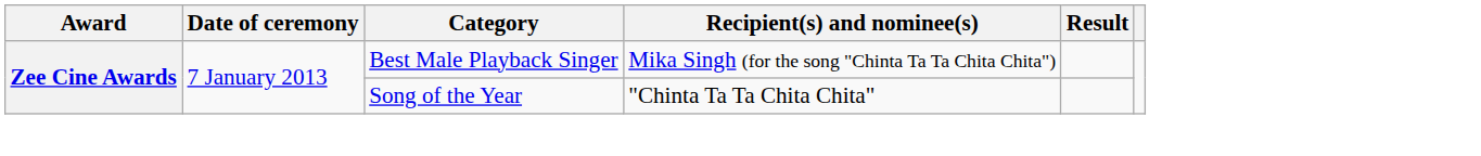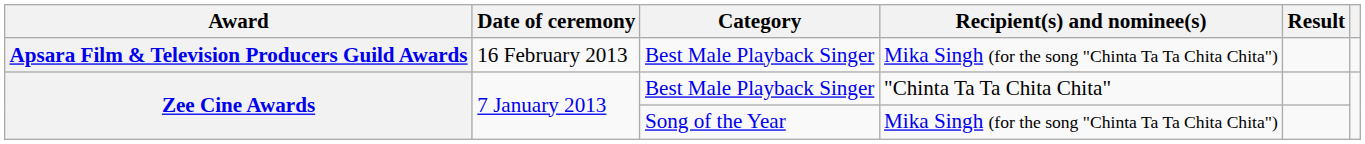+ row: Apsara Film & Television Producers Guild Awards | 16 February 2013 | Best Male Playback Singer | Mika Singh (for the song "Chinta Ta Ta Chita Chita")
Zee Cine Awards / Best Male Playback Singer | Recipient(s) and nominee(s): Mika Singh (for the song "Chinta Ta Ta Chita Chita") -> "Chinta Ta Ta Chita Chita"
Zee Cine Awards / Song of the Year | Recipient(s) and nominee(s): "Chinta Ta Ta Chita Chita" -> Mika Singh (for the song "Chinta Ta Ta Chita Chita")
